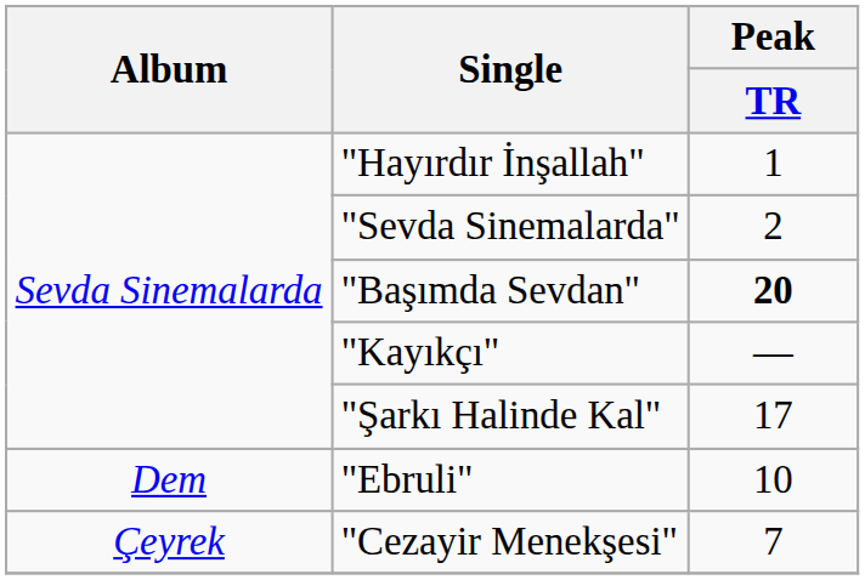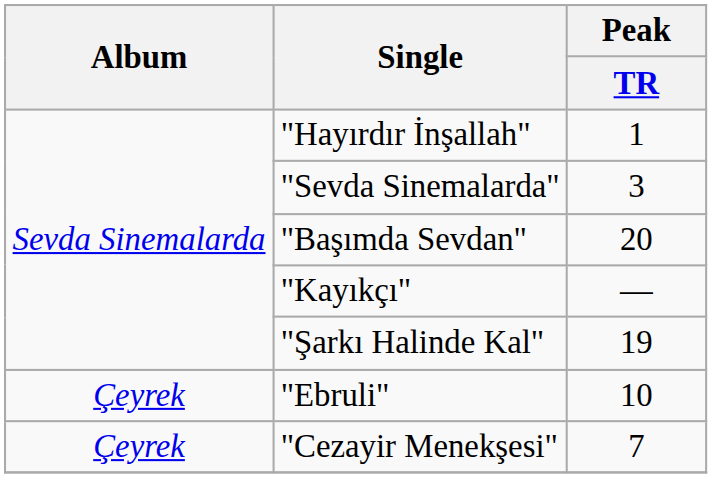"Sevda Sinemalarda" | Peak / TR: 2 -> 3
"Başımda Sevdan" | Peak / TR: bold -> normal
"Şarkı Halinde Kal" | Peak / TR: 17 -> 19
"Ebruli" | Album: Dem -> Çeyrek
